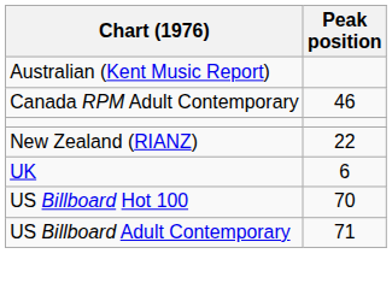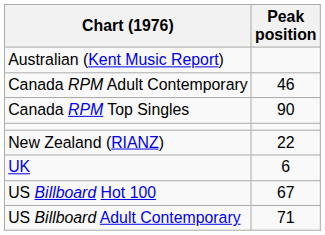+ row: Canada RPM Top Singles | 90
US Billboard Hot 100 | Peak position: 70 -> 67
